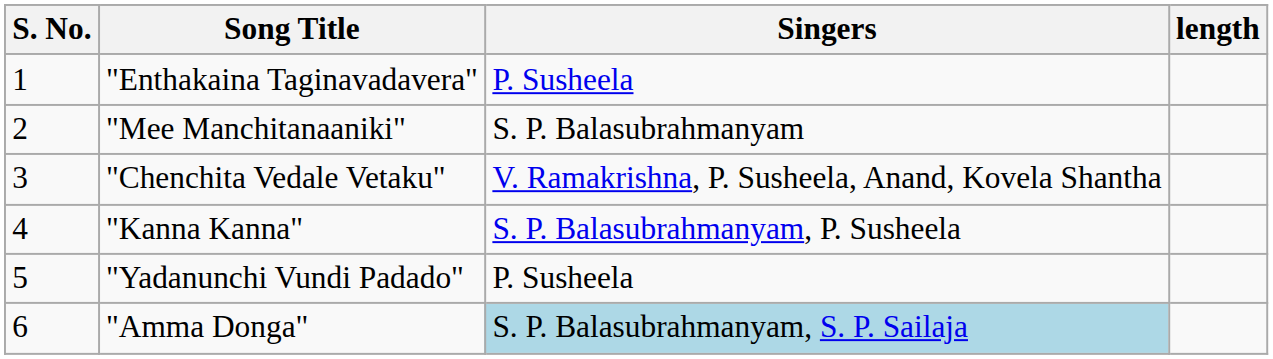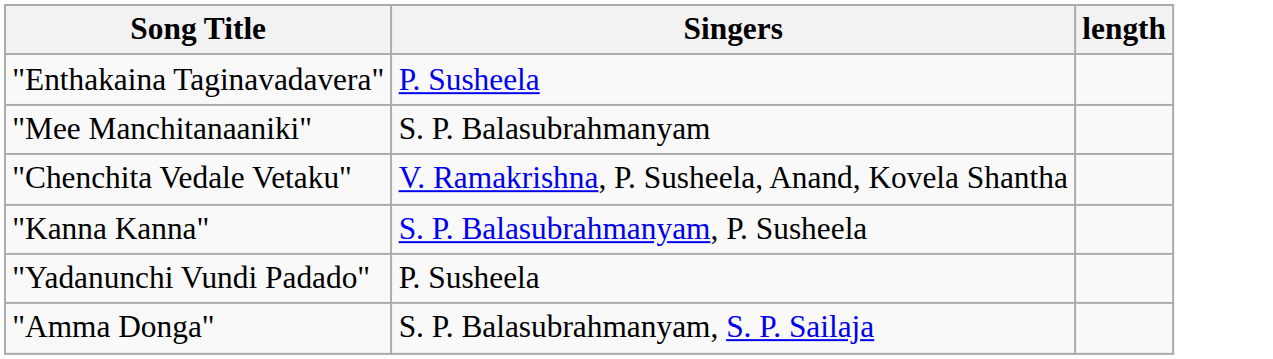- column: S. No. | 1 | 2 | 3 | 4 | 5 | 6
"Amma Donga" | Singers: lightblue background -> no background
